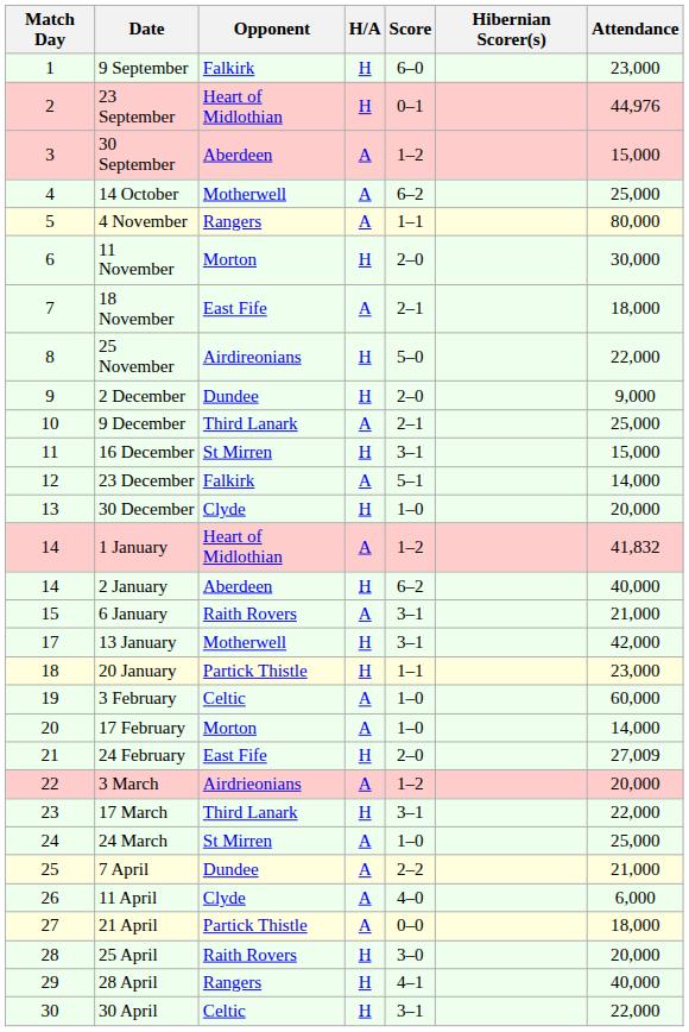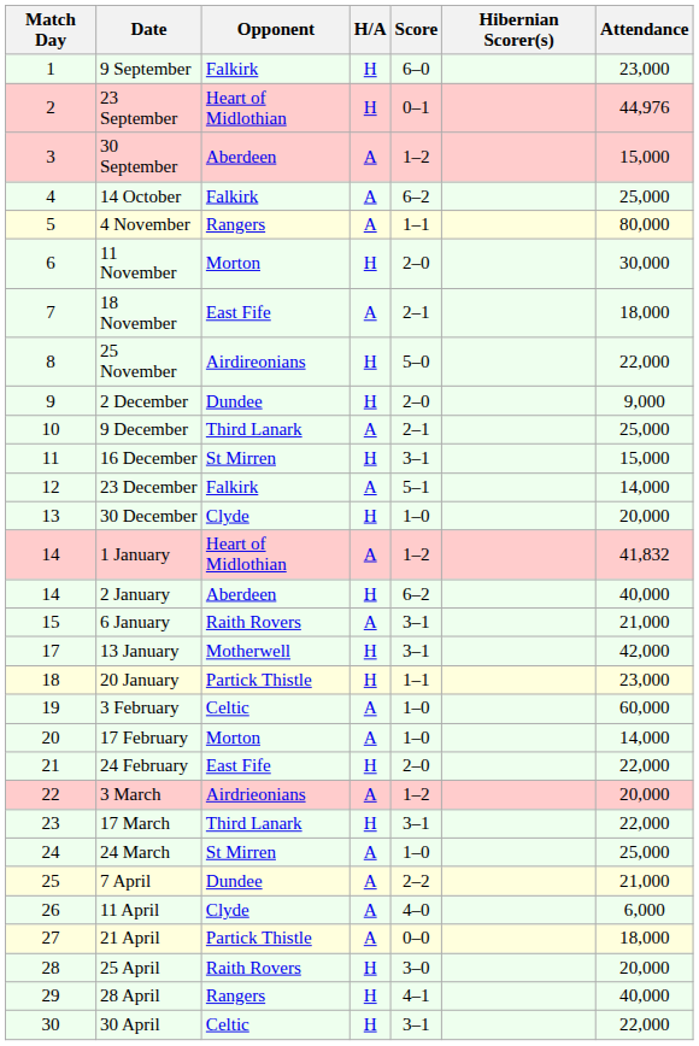14 October | Opponent: Motherwell -> Falkirk
24 February | Attendance: 27,009 -> 22,000
